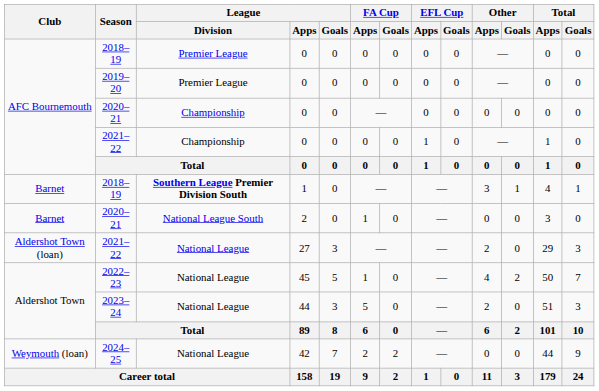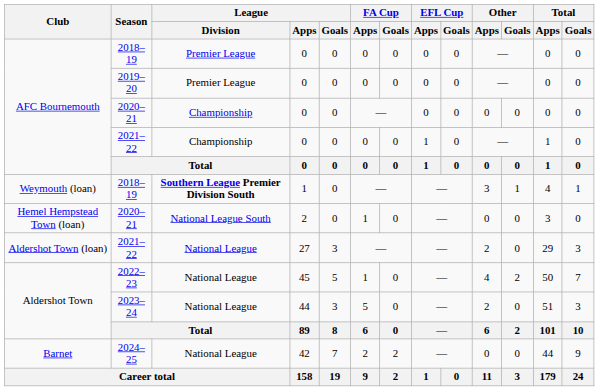2018–19 / 1 | Club: Barnet -> Weymouth (loan)
2020–21 / 2 | Club: Barnet -> Hemel Hempstead Town (loan)
2024–25 | Club: Weymouth (loan) -> Barnet
